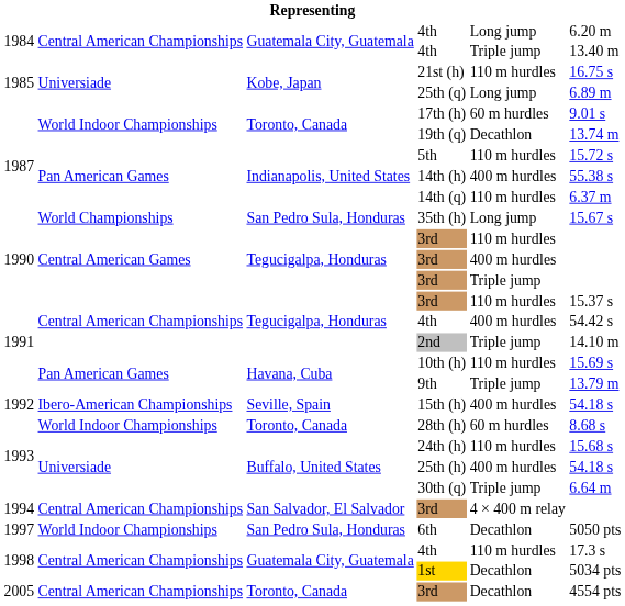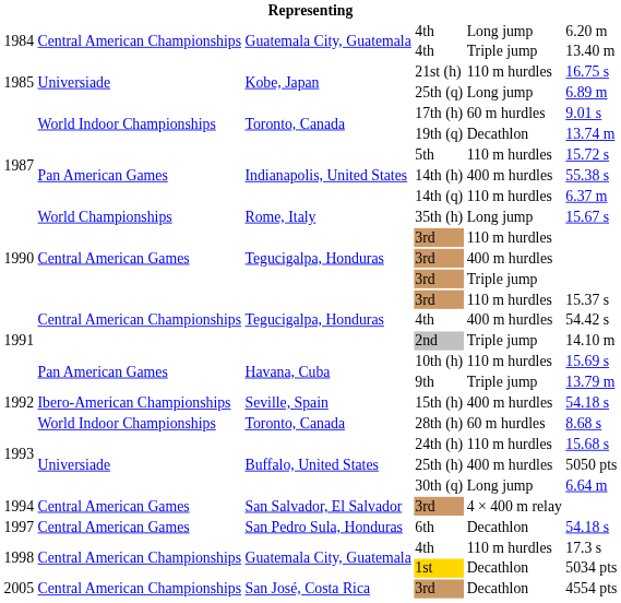35th (h) | column 3: San Pedro Sula, Honduras -> Rome, Italy
25th (h) | column 6: 54.18 s -> 5050 pts
30th (q) | column 5: Triple jump -> Long jump
1994 / 3rd | column 2: Central American Championships -> Central American Games
6th | column 2: World Indoor Championships -> Central American Games
6th | column 6: 5050 pts -> 54.18 s
2005 / 3rd | column 3: Toronto, Canada -> San José, Costa Rica
